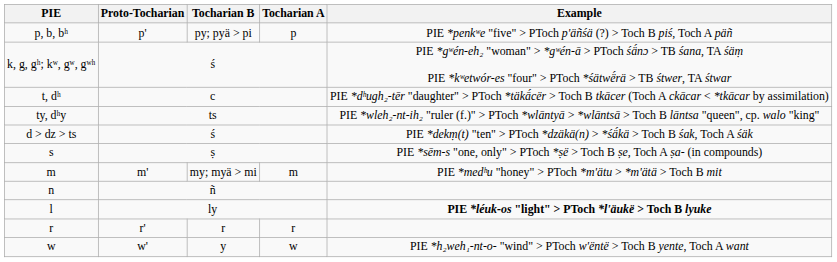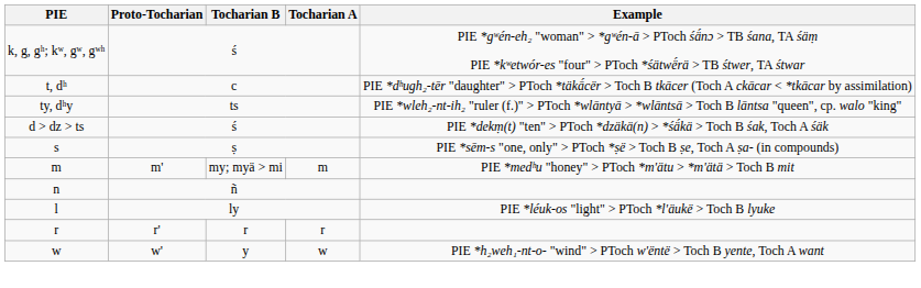- row: p, b, bʰ | p' | py; pyä > pi | p | PIE *penkʷe "five" > PToch p'äñśä (?) > Toch B piś, Toch A päñ
l | Example: bold -> normal
